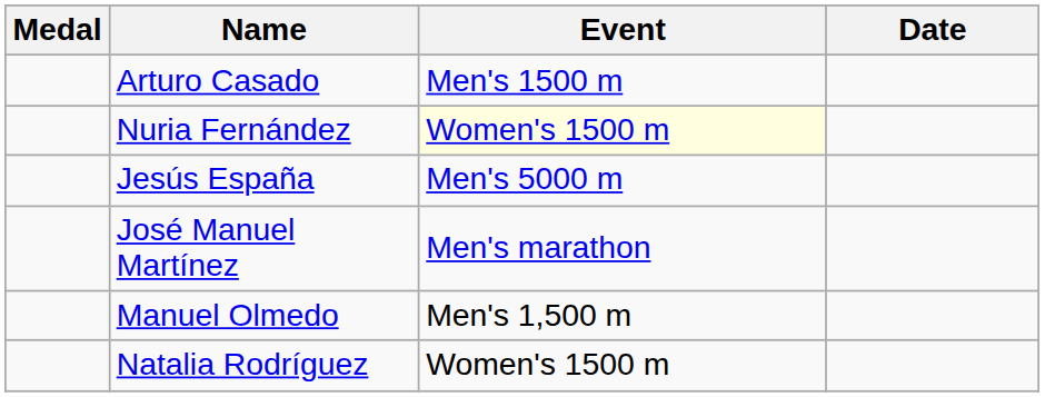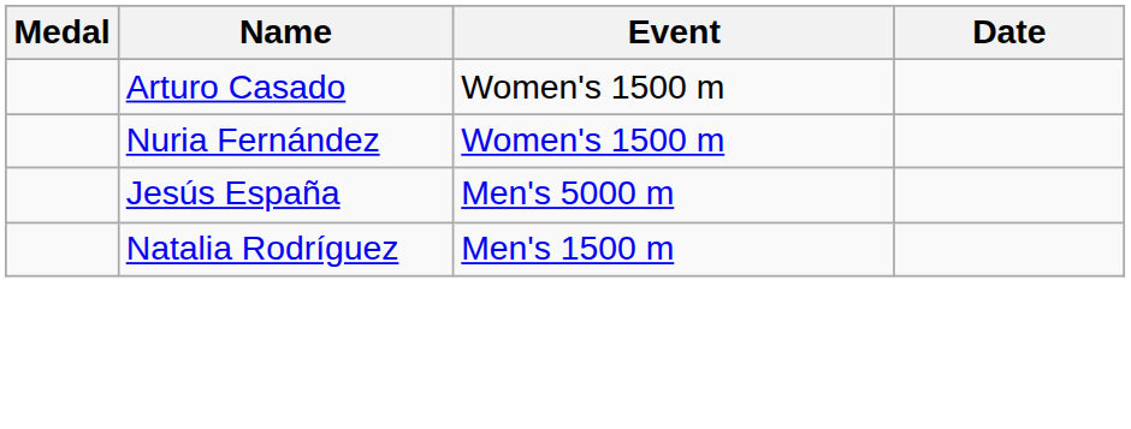Arturo Casado | Event: Men's 1500 m -> Women's 1500 m
Nuria Fernández | Event: lightyellow background -> no background
- row: José Manuel Martínez | Men's marathon
- row: Manuel Olmedo | Men's 1,500 m
Natalia Rodríguez | Event: Women's 1500 m -> Men's 1500 m
